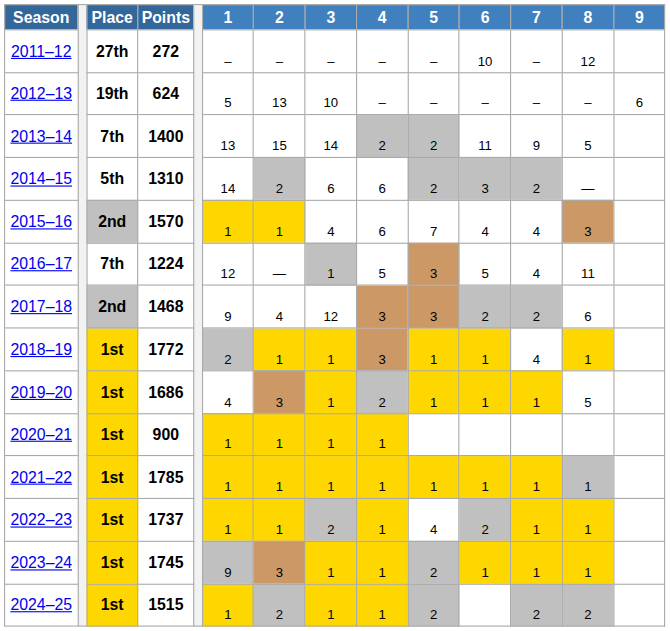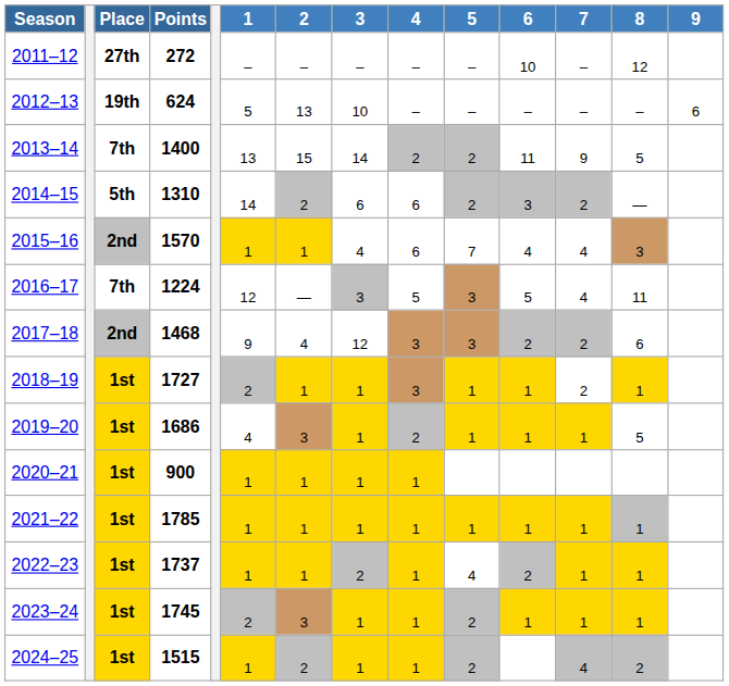2016–17 | 3: 1 -> 3
2018–19 | Points: 1772 -> 1727
2018–19 | 7: 4 -> 2
2023–24 | 1: 9 -> 2
2024–25 | 7: 2 -> 4
